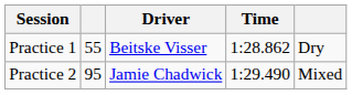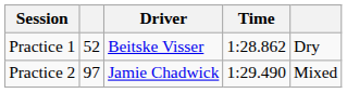Practice 1 | column 2: 55 -> 52
Practice 2 | column 2: 95 -> 97
